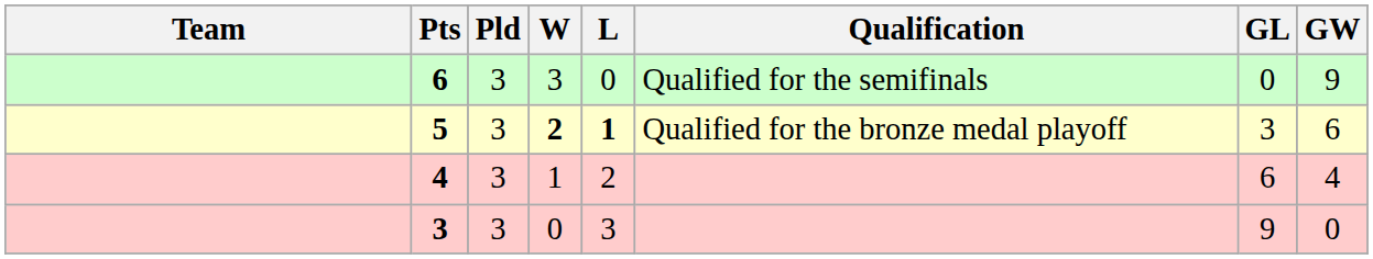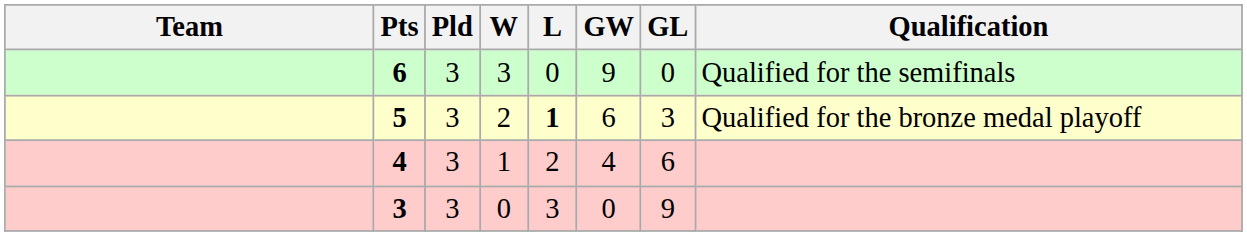columns swapped: GW <-> Qualification
5 | W: bold -> normal
